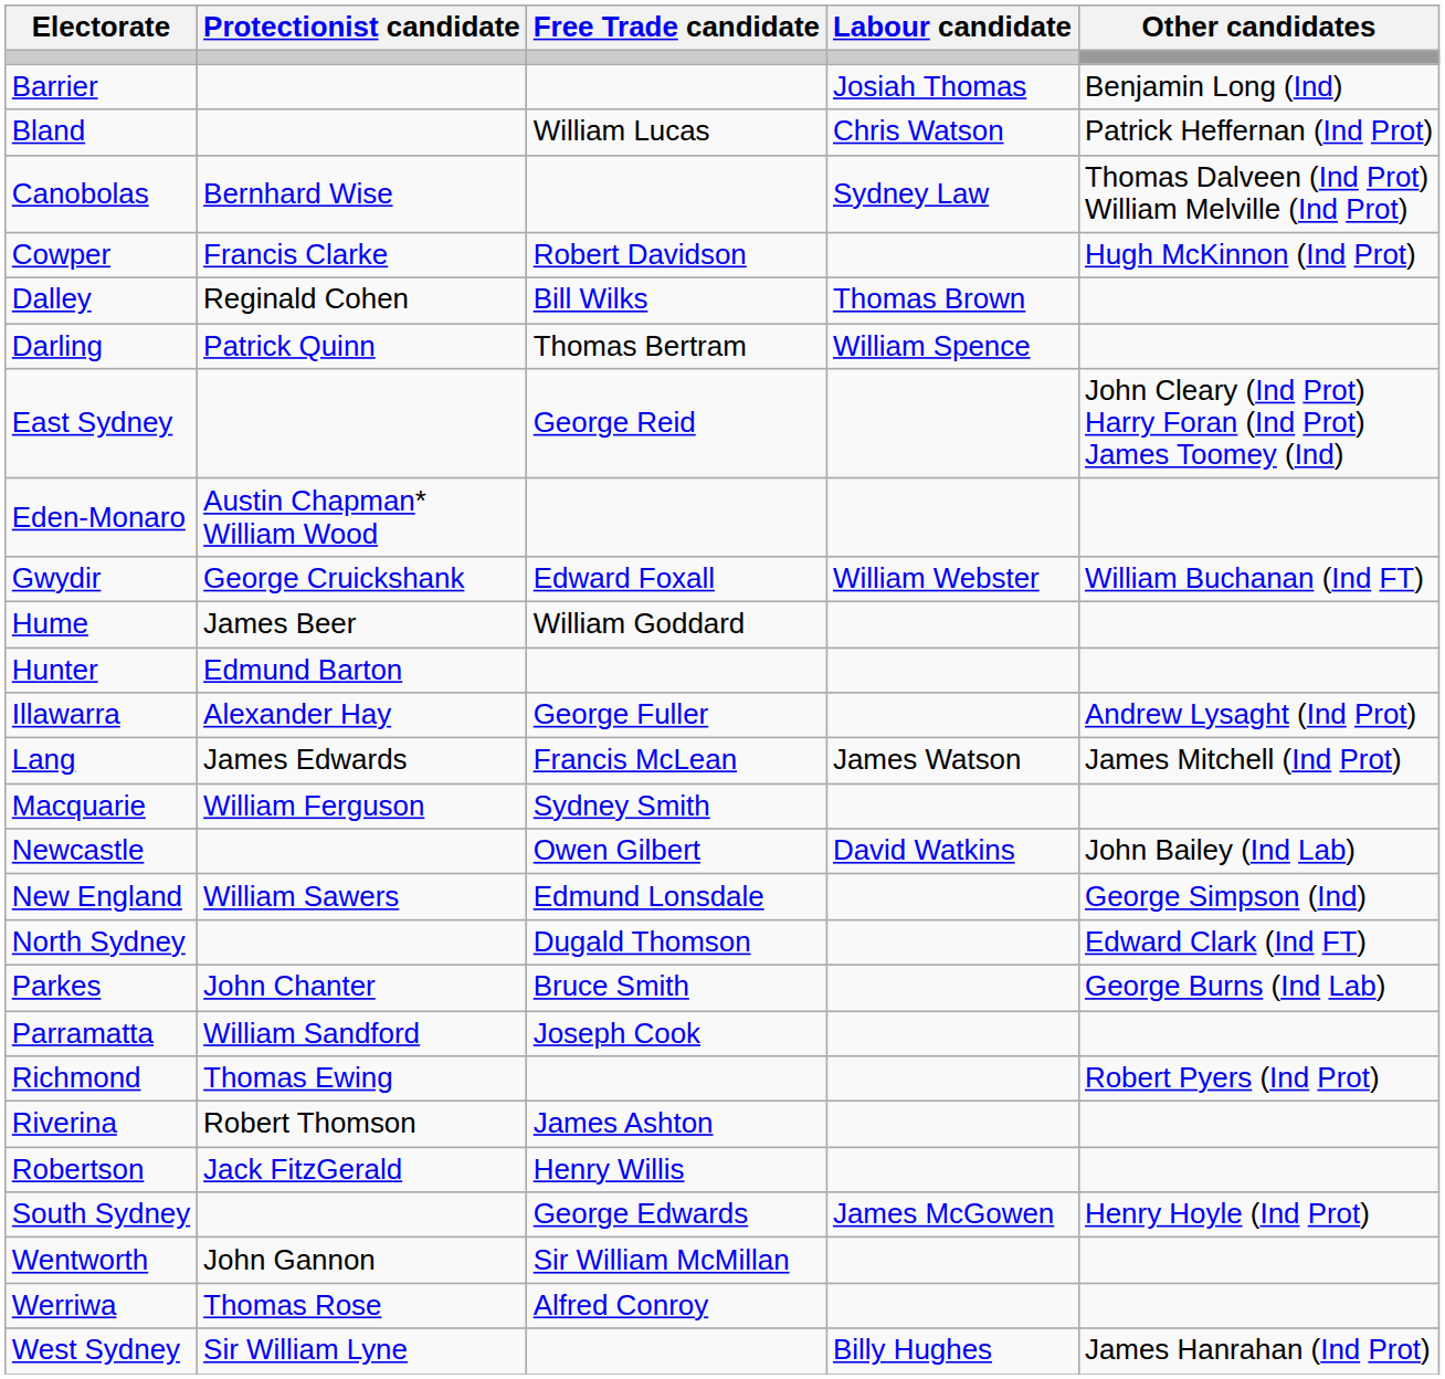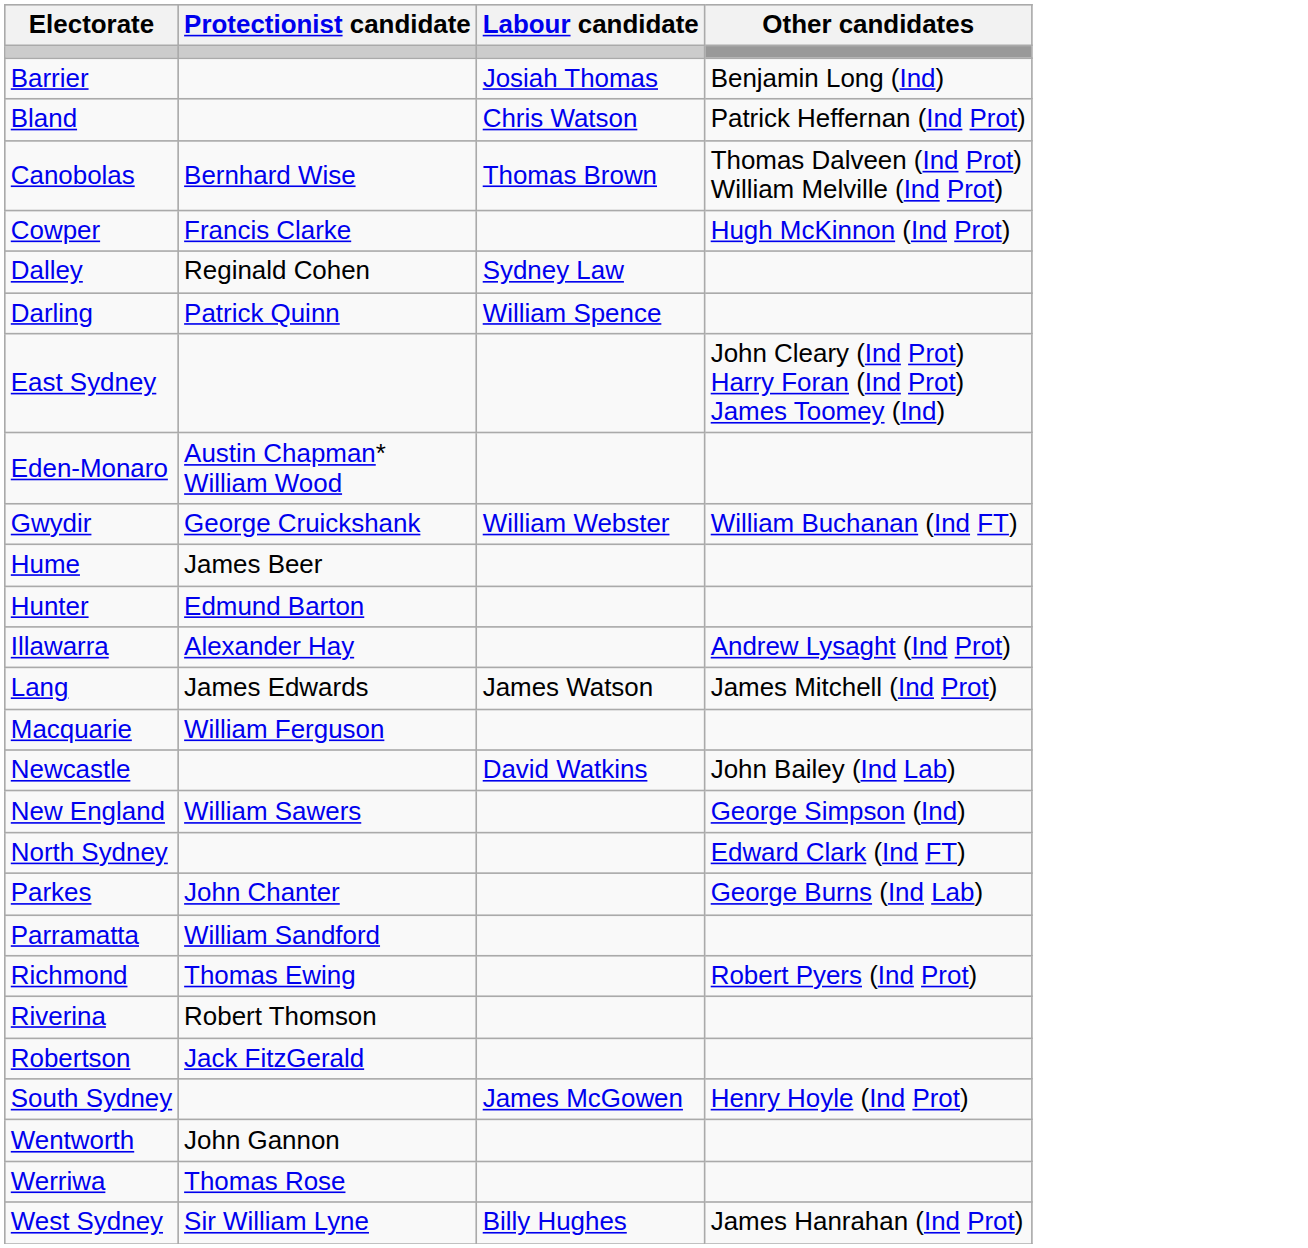- column: Free Trade candidate | William Lucas | Robert Davidson | Bill Wilks | Thomas Bertram | George Reid | Edward Foxall | William Goddard | George Fuller | Francis McLean | Sydney Smith | Owen Gilbert | Edmund Lonsdale | Dugald Thomson | Bruce Smith | Joseph Cook | James Ashton | Henry Willis | George Edwards | Sir William McMillan | Alfred Conroy
Canobolas | Labour candidate: Sydney Law -> Thomas Brown
Dalley | Labour candidate: Thomas Brown -> Sydney Law
